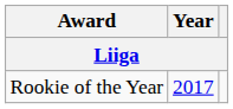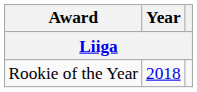Rookie of the Year | Year: 2017 -> 2018
